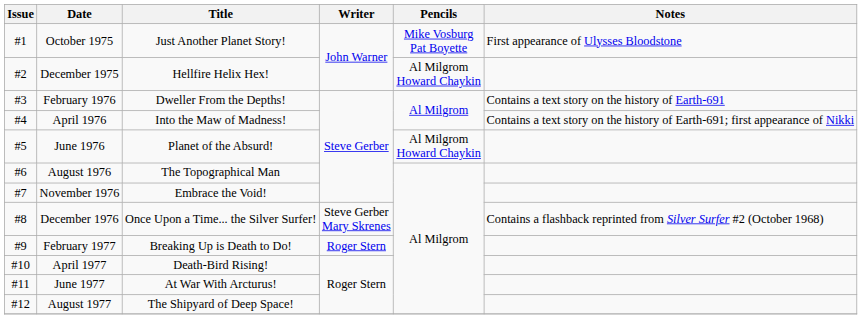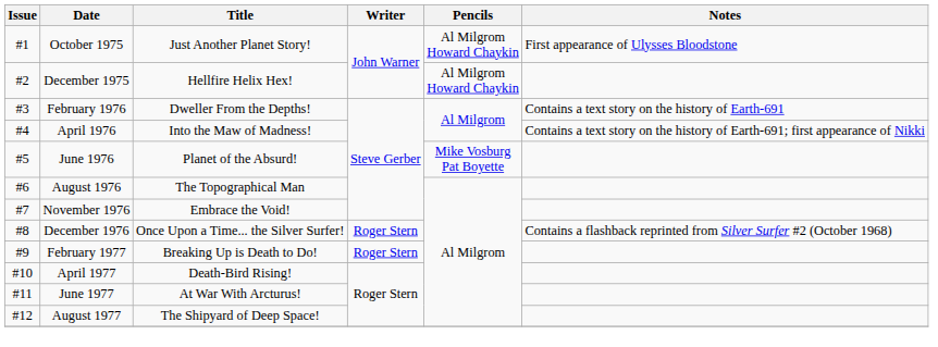October 1975 | Pencils: Mike Vosburg Pat Boyette -> Al Milgrom Howard Chaykin
June 1976 | Pencils: Al Milgrom Howard Chaykin -> Mike Vosburg Pat Boyette
December 1976 | Writer: Steve Gerber Mary Skrenes -> Roger Stern
